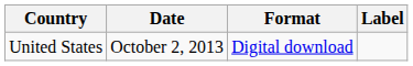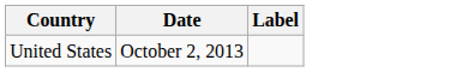- column: Format | Digital download
